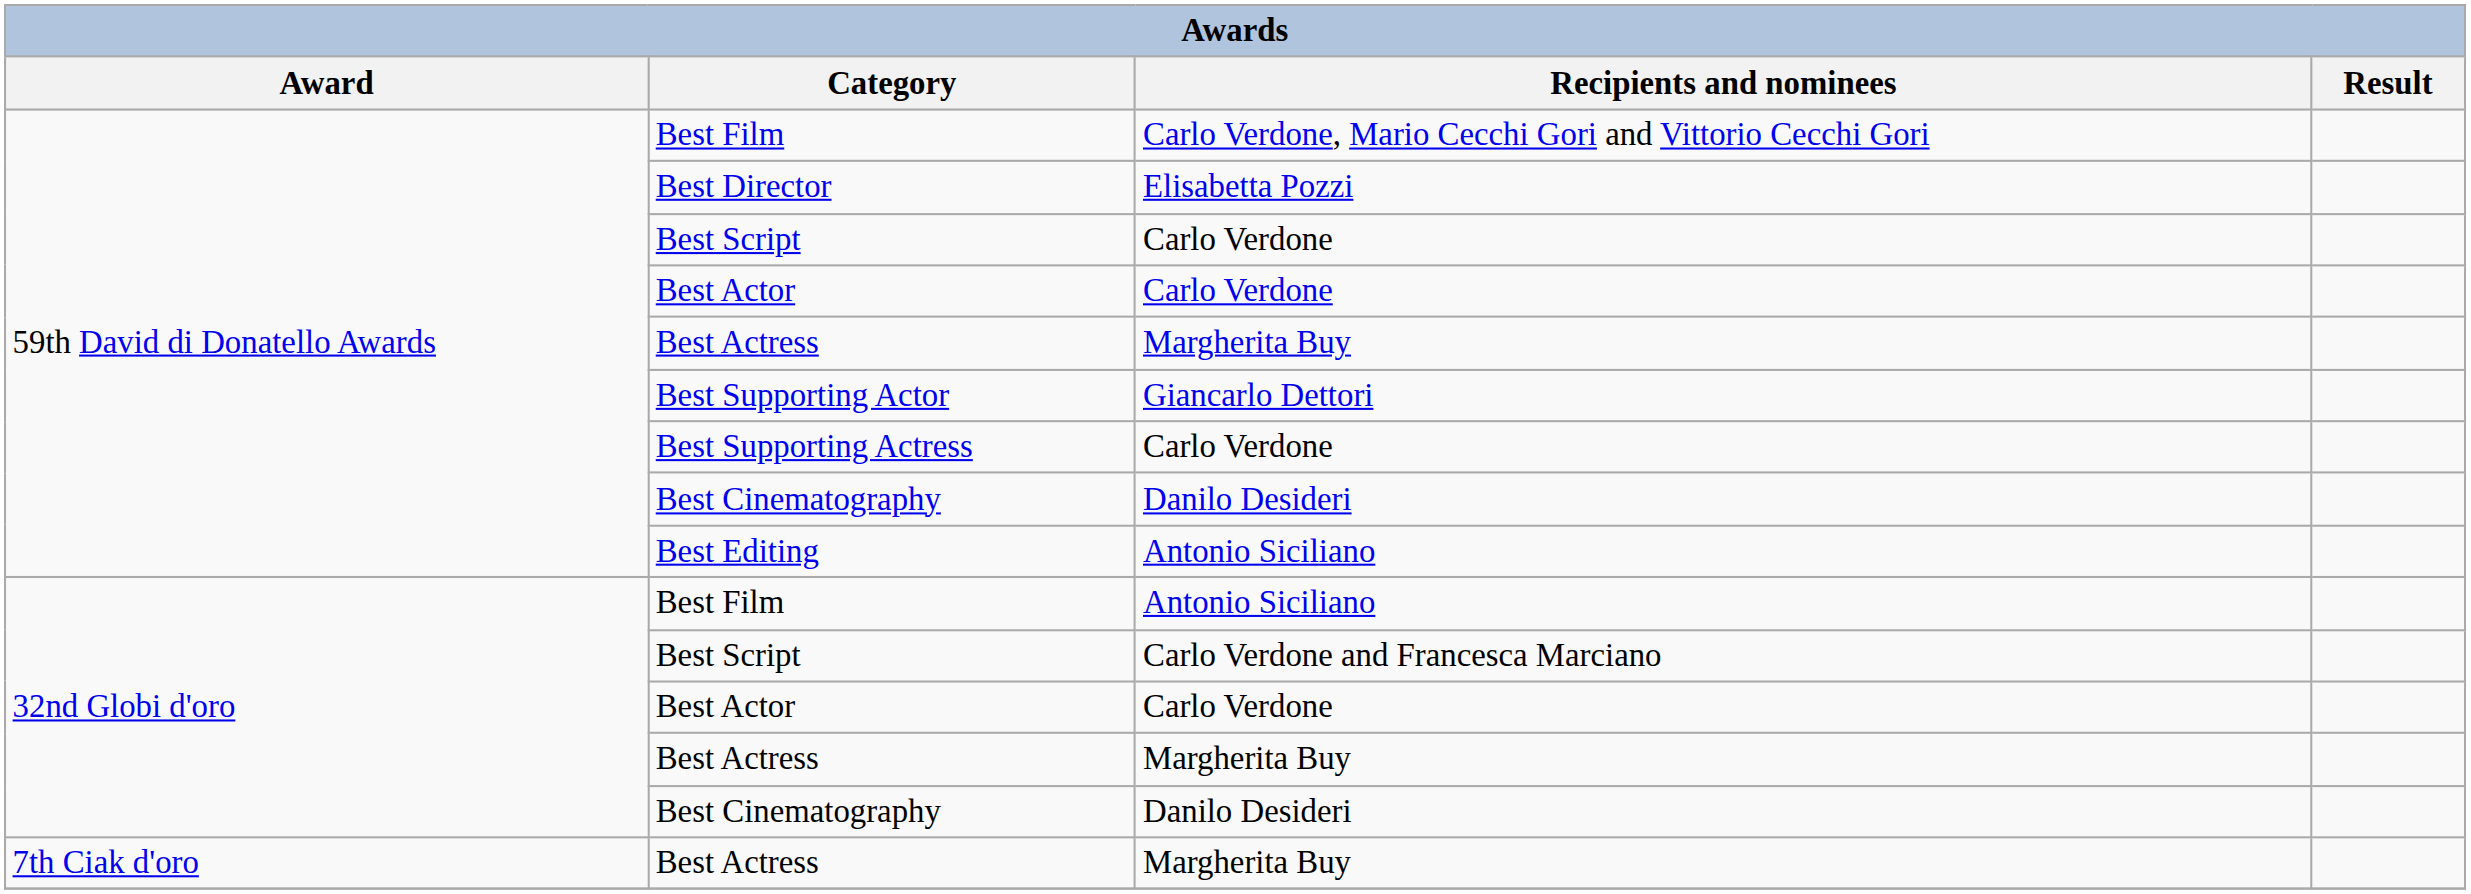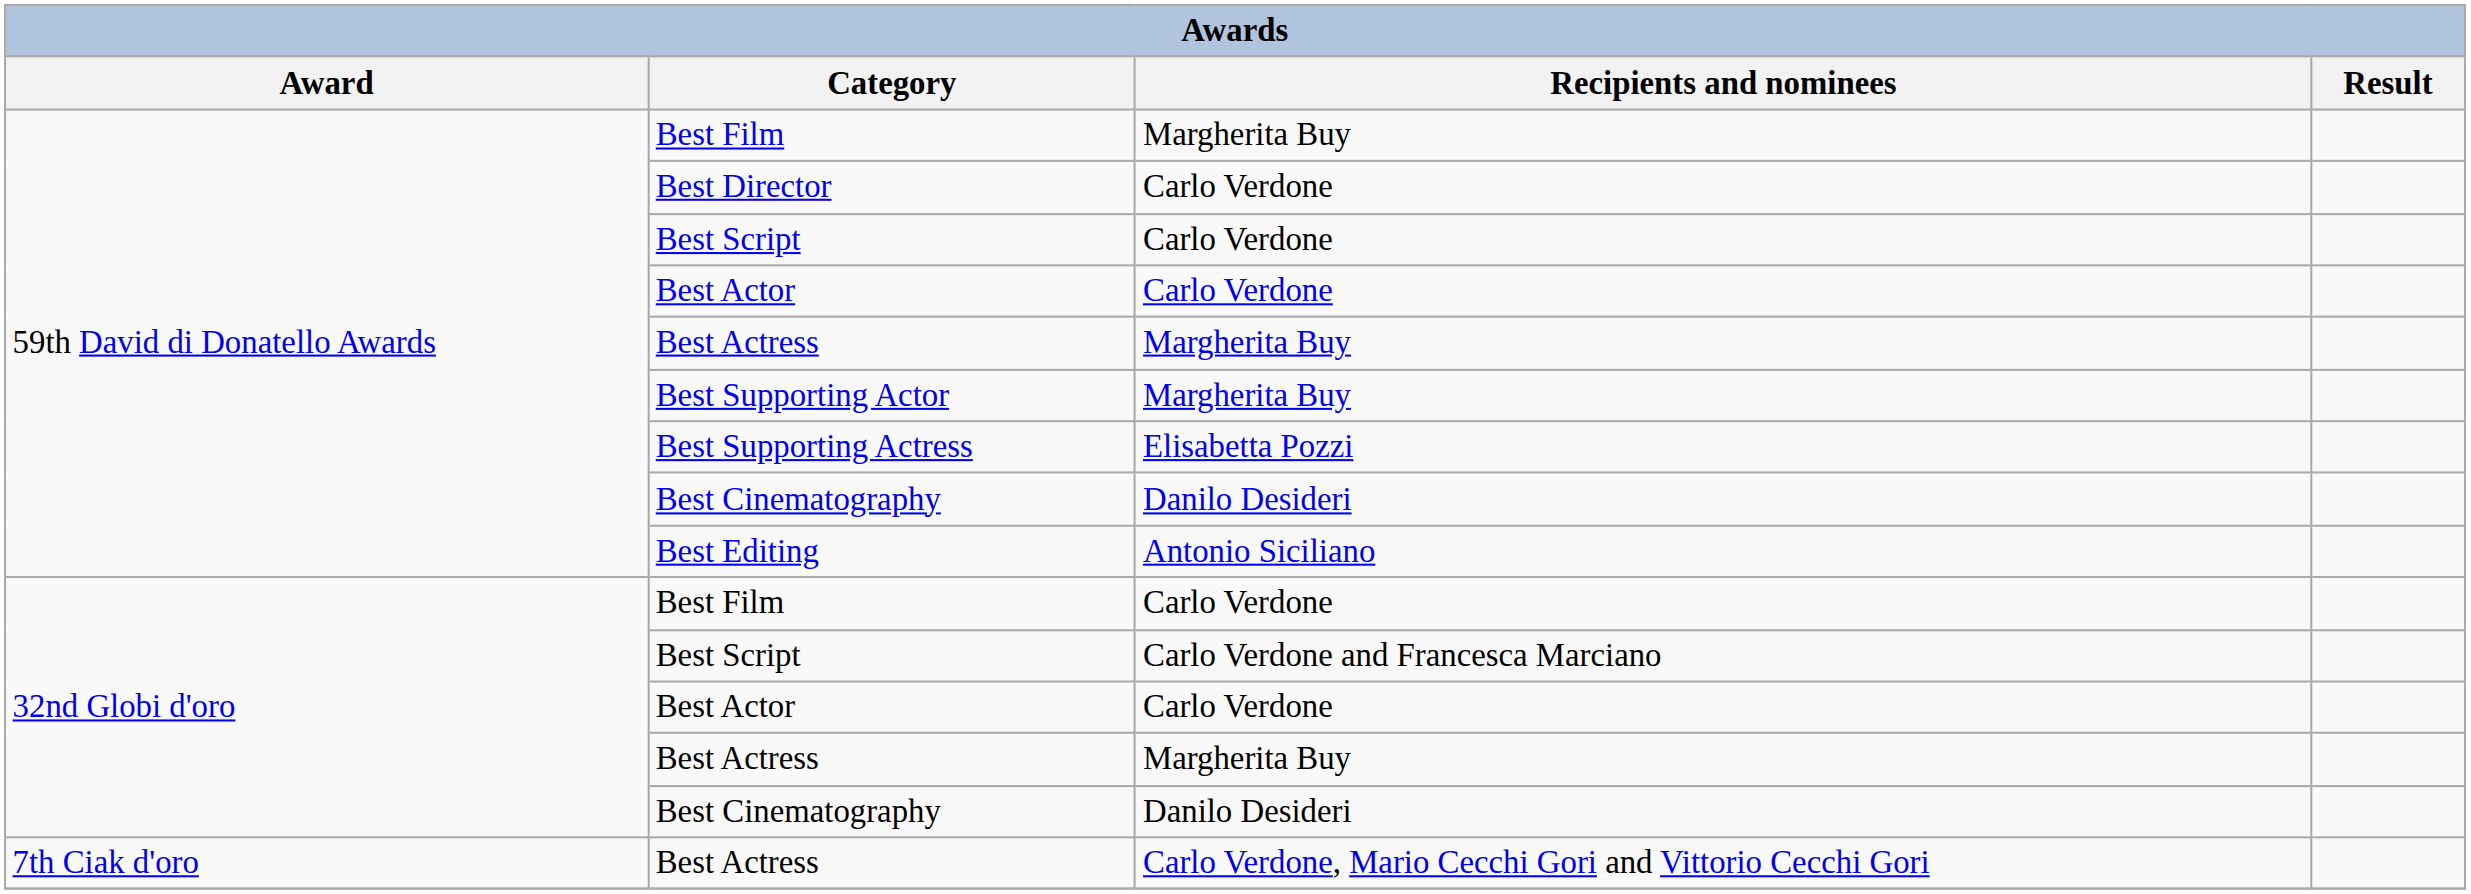59th David di Donatello Awards / Best Film | Recipients and nominees: Carlo Verdone, Mario Cecchi Gori and Vittorio Cecchi Gori -> Margherita Buy
Best Director | Recipients and nominees: Elisabetta Pozzi -> Carlo Verdone
Best Supporting Actor | Recipients and nominees: Giancarlo Dettori -> Margherita Buy
Best Supporting Actress | Recipients and nominees: Carlo Verdone -> Elisabetta Pozzi
32nd Globi d'oro / Best Film | Recipients and nominees: Antonio Siciliano -> Carlo Verdone
7th Ciak d'oro / Best Actress | Recipients and nominees: Margherita Buy -> Carlo Verdone, Mario Cecchi Gori and Vittorio Cecchi Gori
